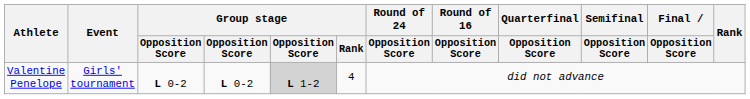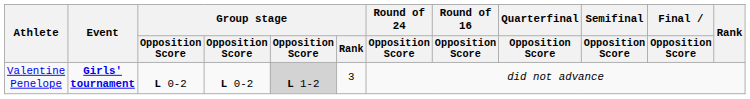Valentine Penelope | Event: normal -> bold
Valentine Penelope | Group stage / Rank: 4 -> 3
